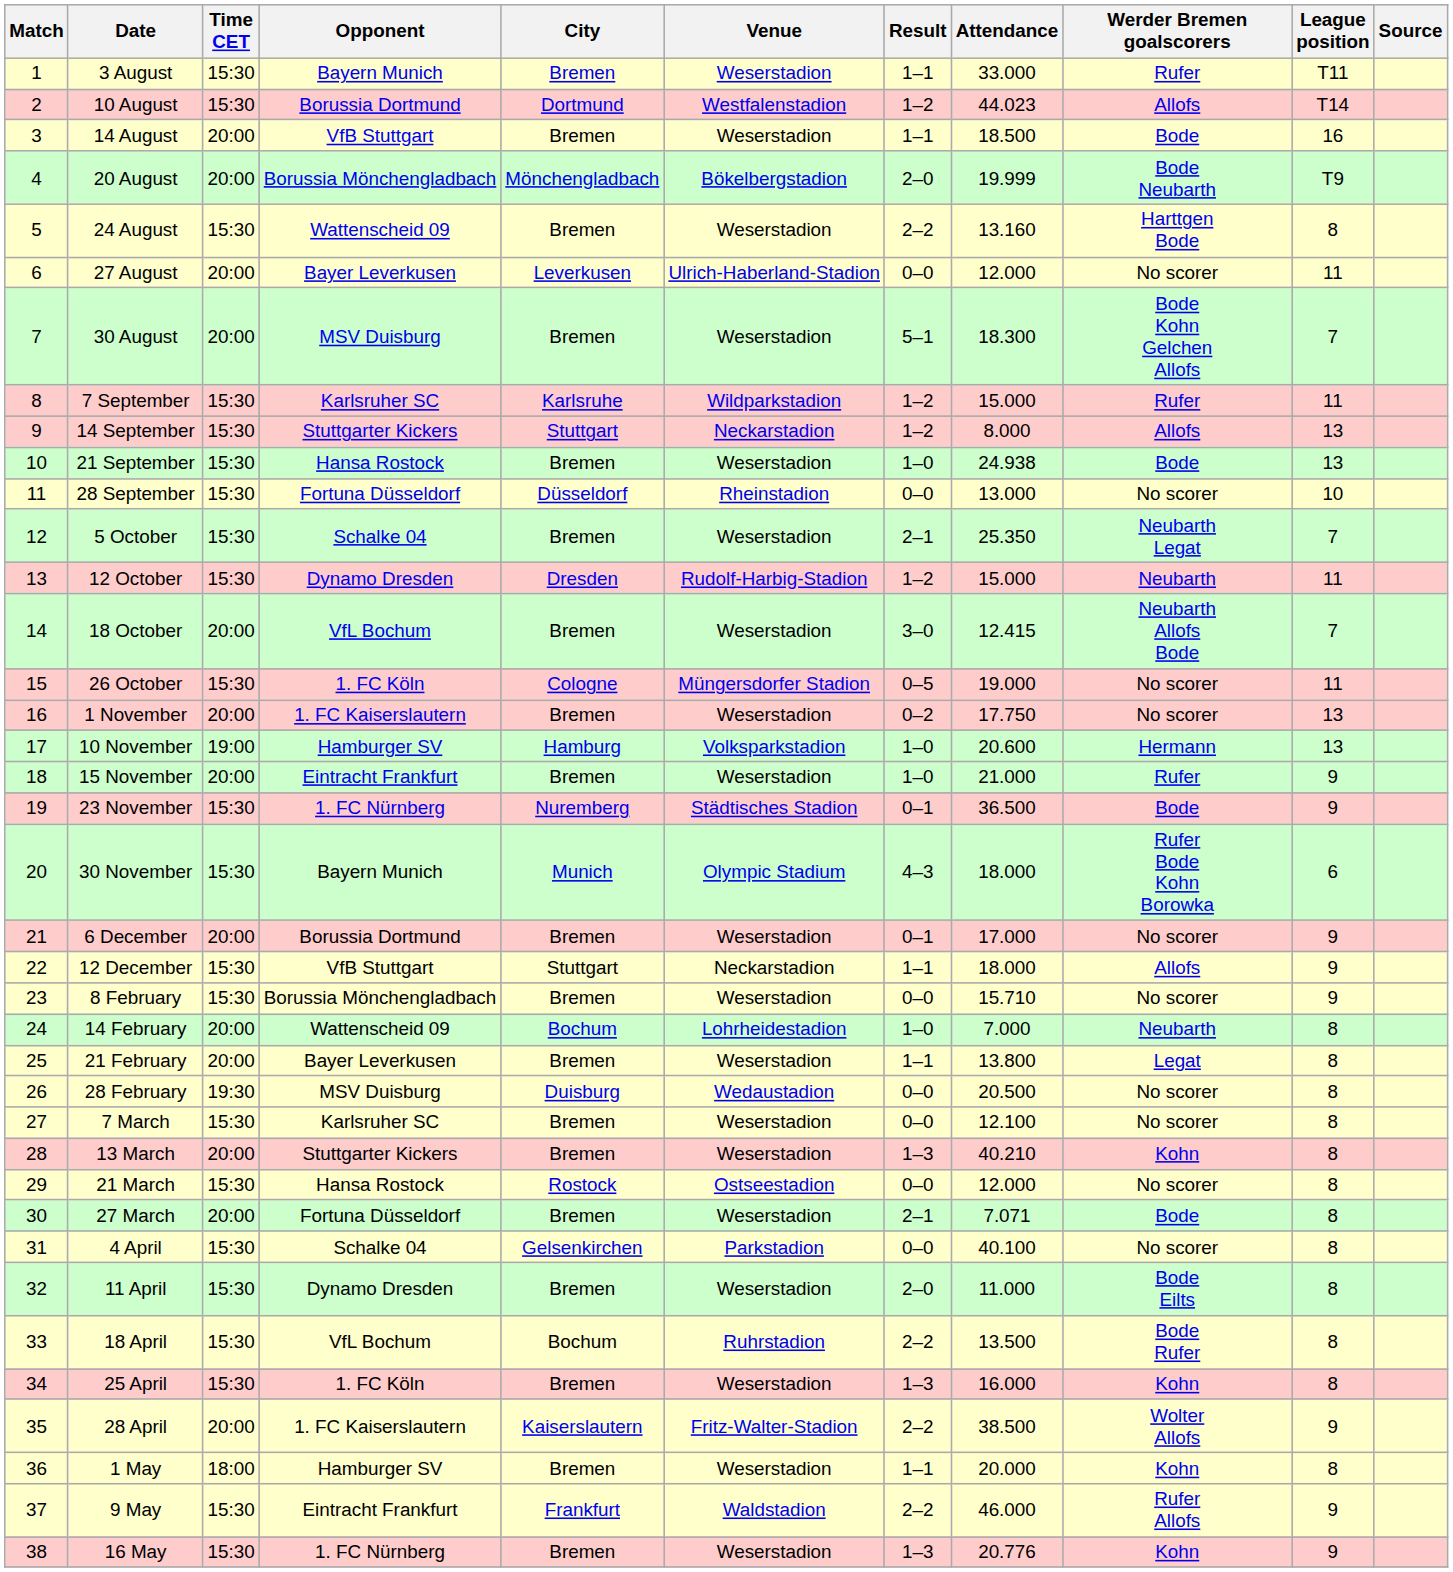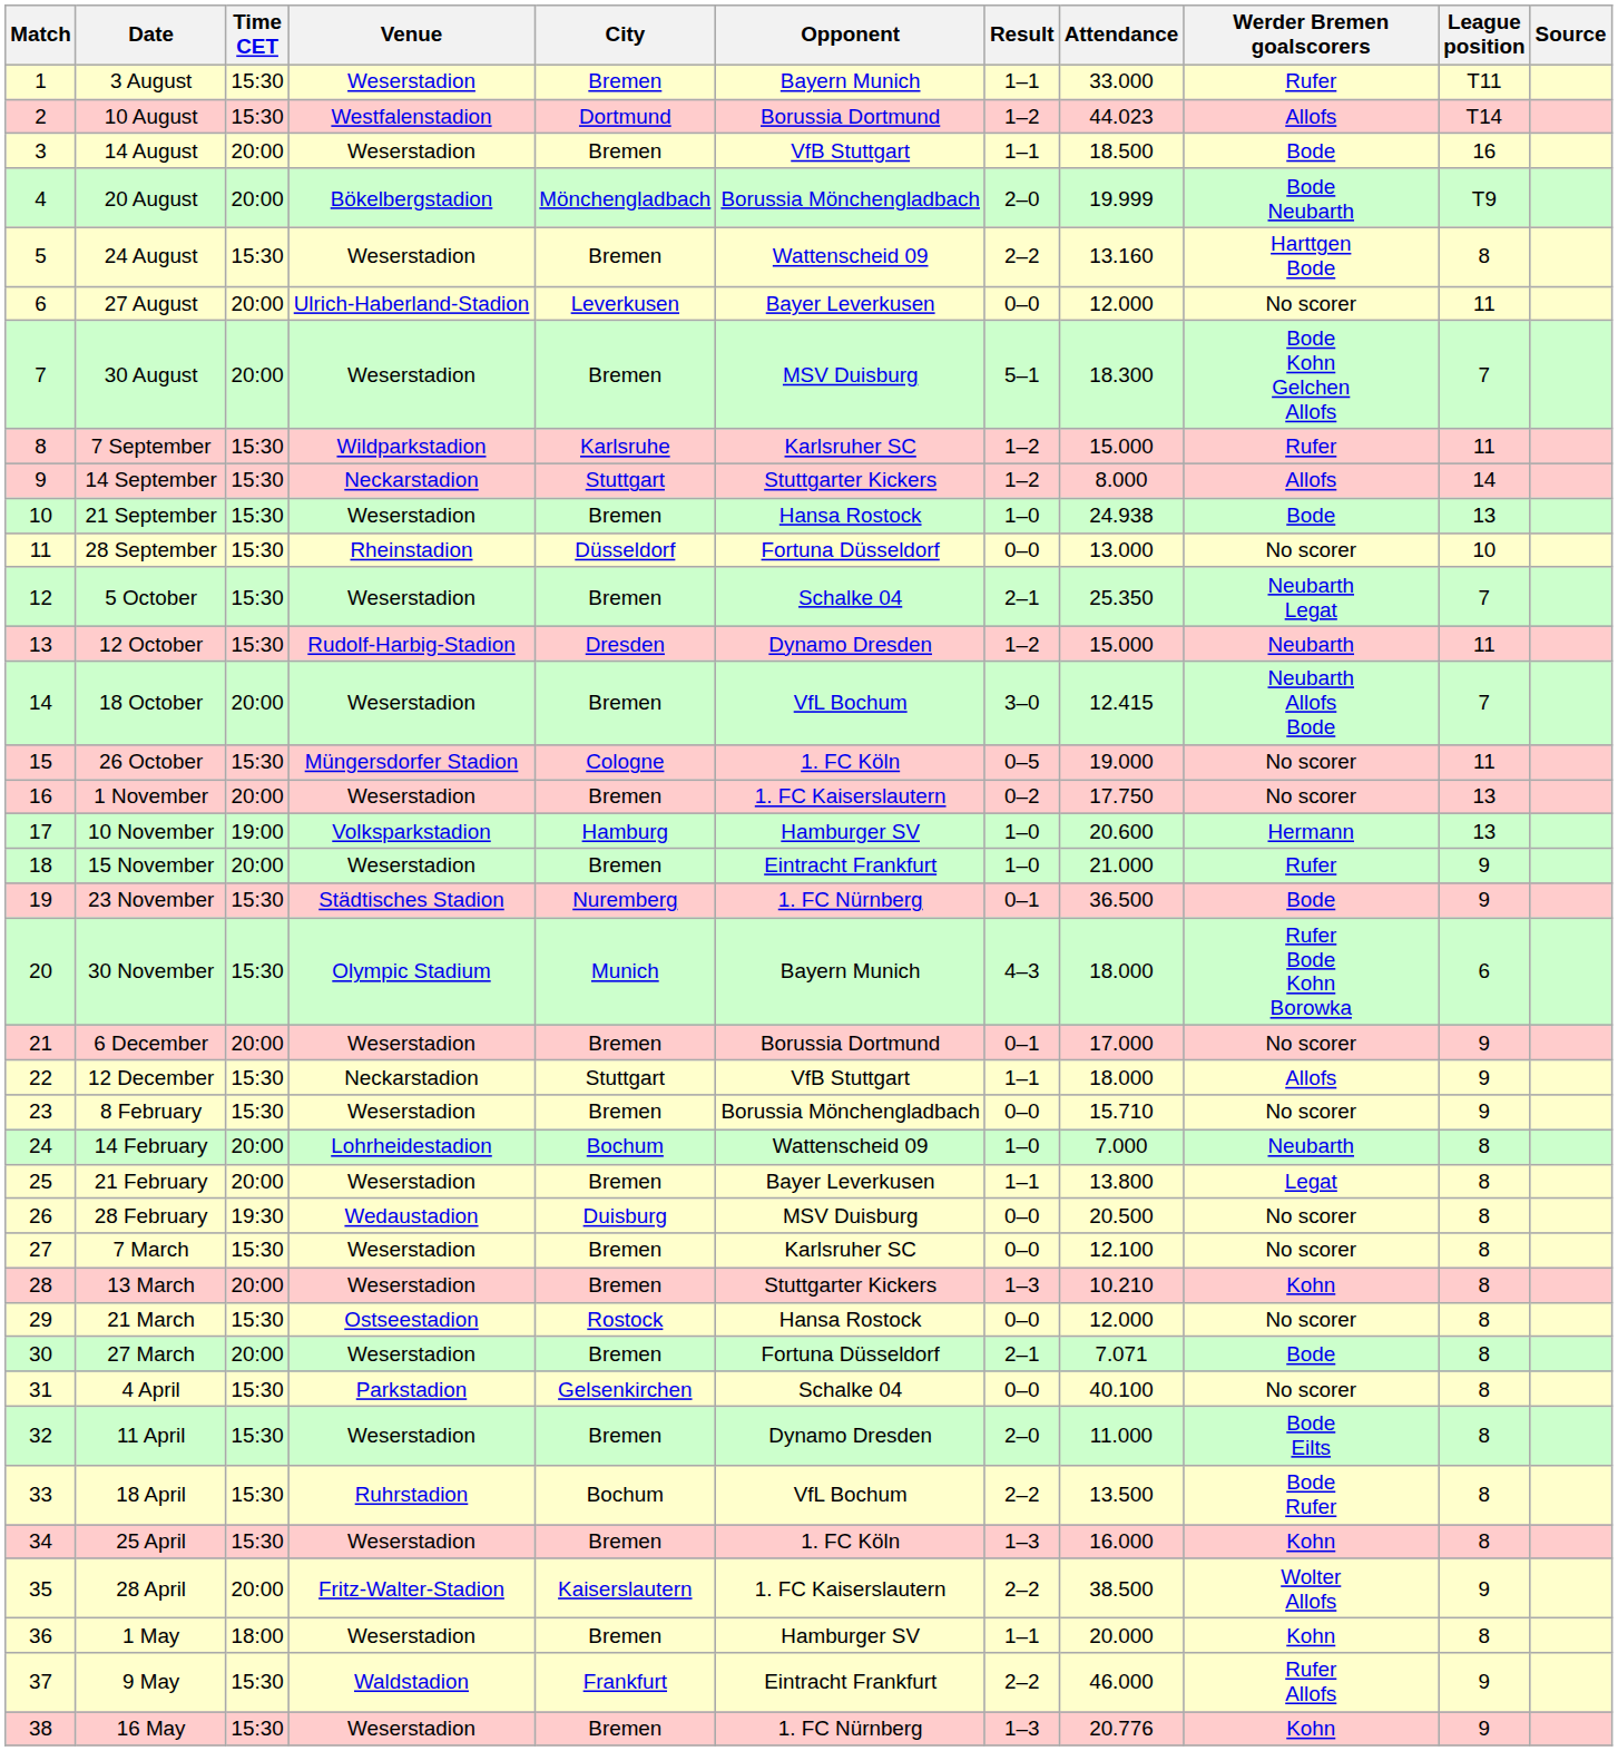columns swapped: Venue <-> Opponent
14 September | League position: 13 -> 14
13 March | Attendance: 40.210 -> 10.210
